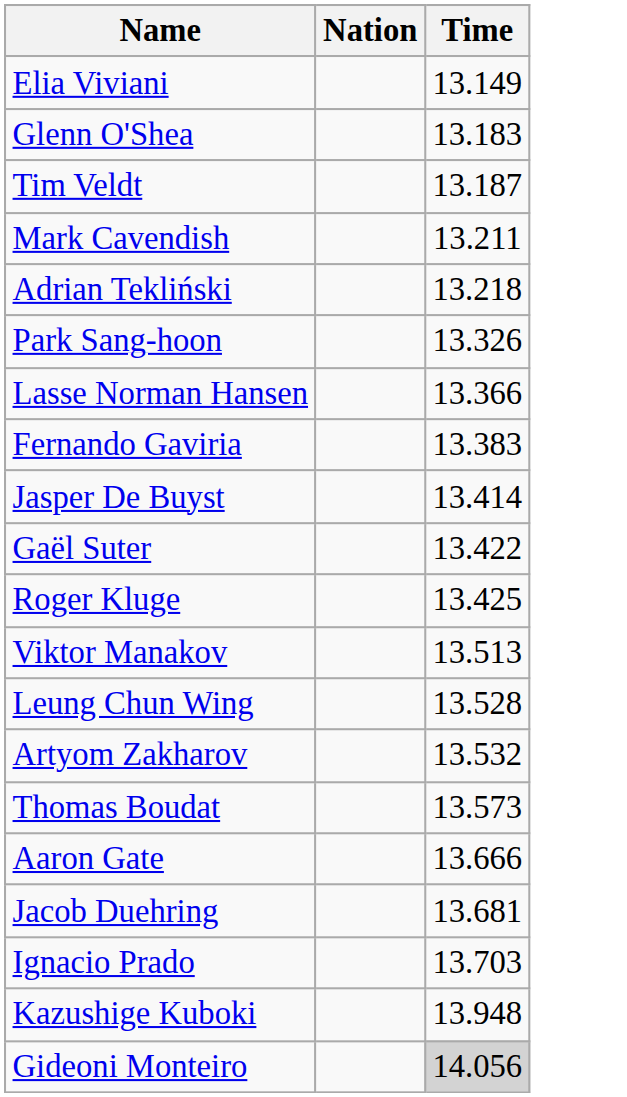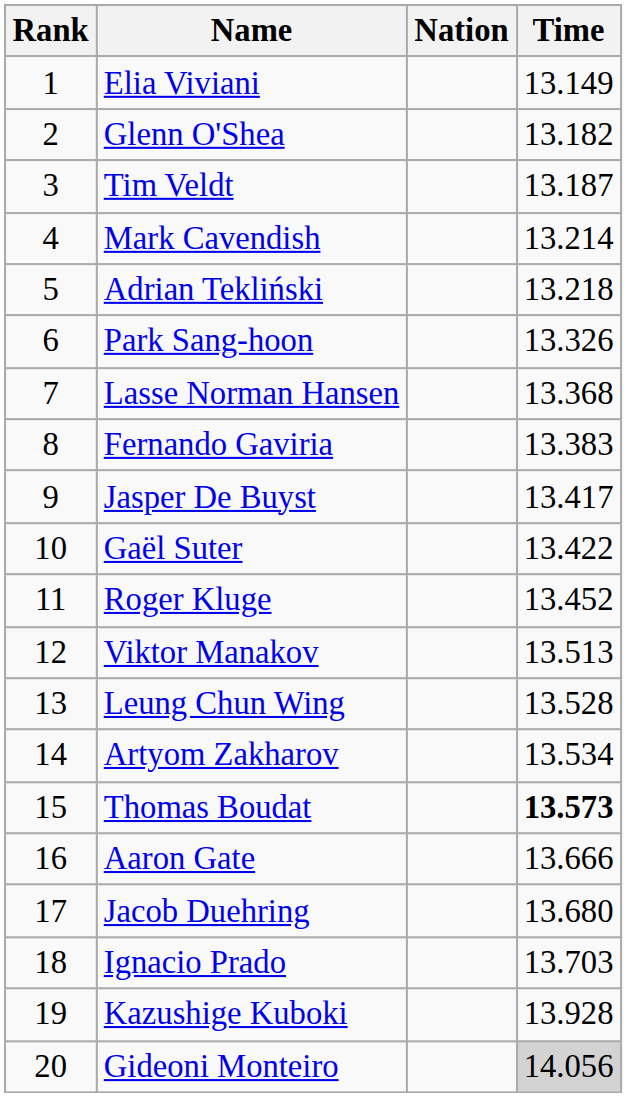+ column: Rank | 1 | 2 | 3 | 4 | 5 | 6 | 7 | 8 | 9 | 10 | 11 | 12 | 13 | 14 | 15 | 16 | 17 | 18 | 19 | 20
Glenn O'Shea | Time: 13.183 -> 13.182
Mark Cavendish | Time: 13.211 -> 13.214
Lasse Norman Hansen | Time: 13.366 -> 13.368
Jasper De Buyst | Time: 13.414 -> 13.417
Roger Kluge | Time: 13.425 -> 13.452
Artyom Zakharov | Time: 13.532 -> 13.534
Thomas Boudat | Time: normal -> bold
Jacob Duehring | Time: 13.681 -> 13.680
Kazushige Kuboki | Time: 13.948 -> 13.928
